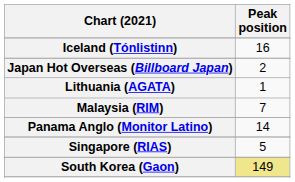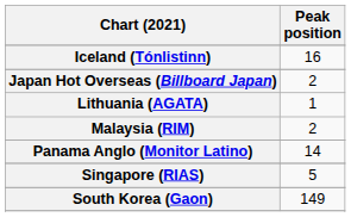Malaysia (RIM) | Peak position: 7 -> 2
South Korea (Gaon) | Peak position: khaki background -> no background
